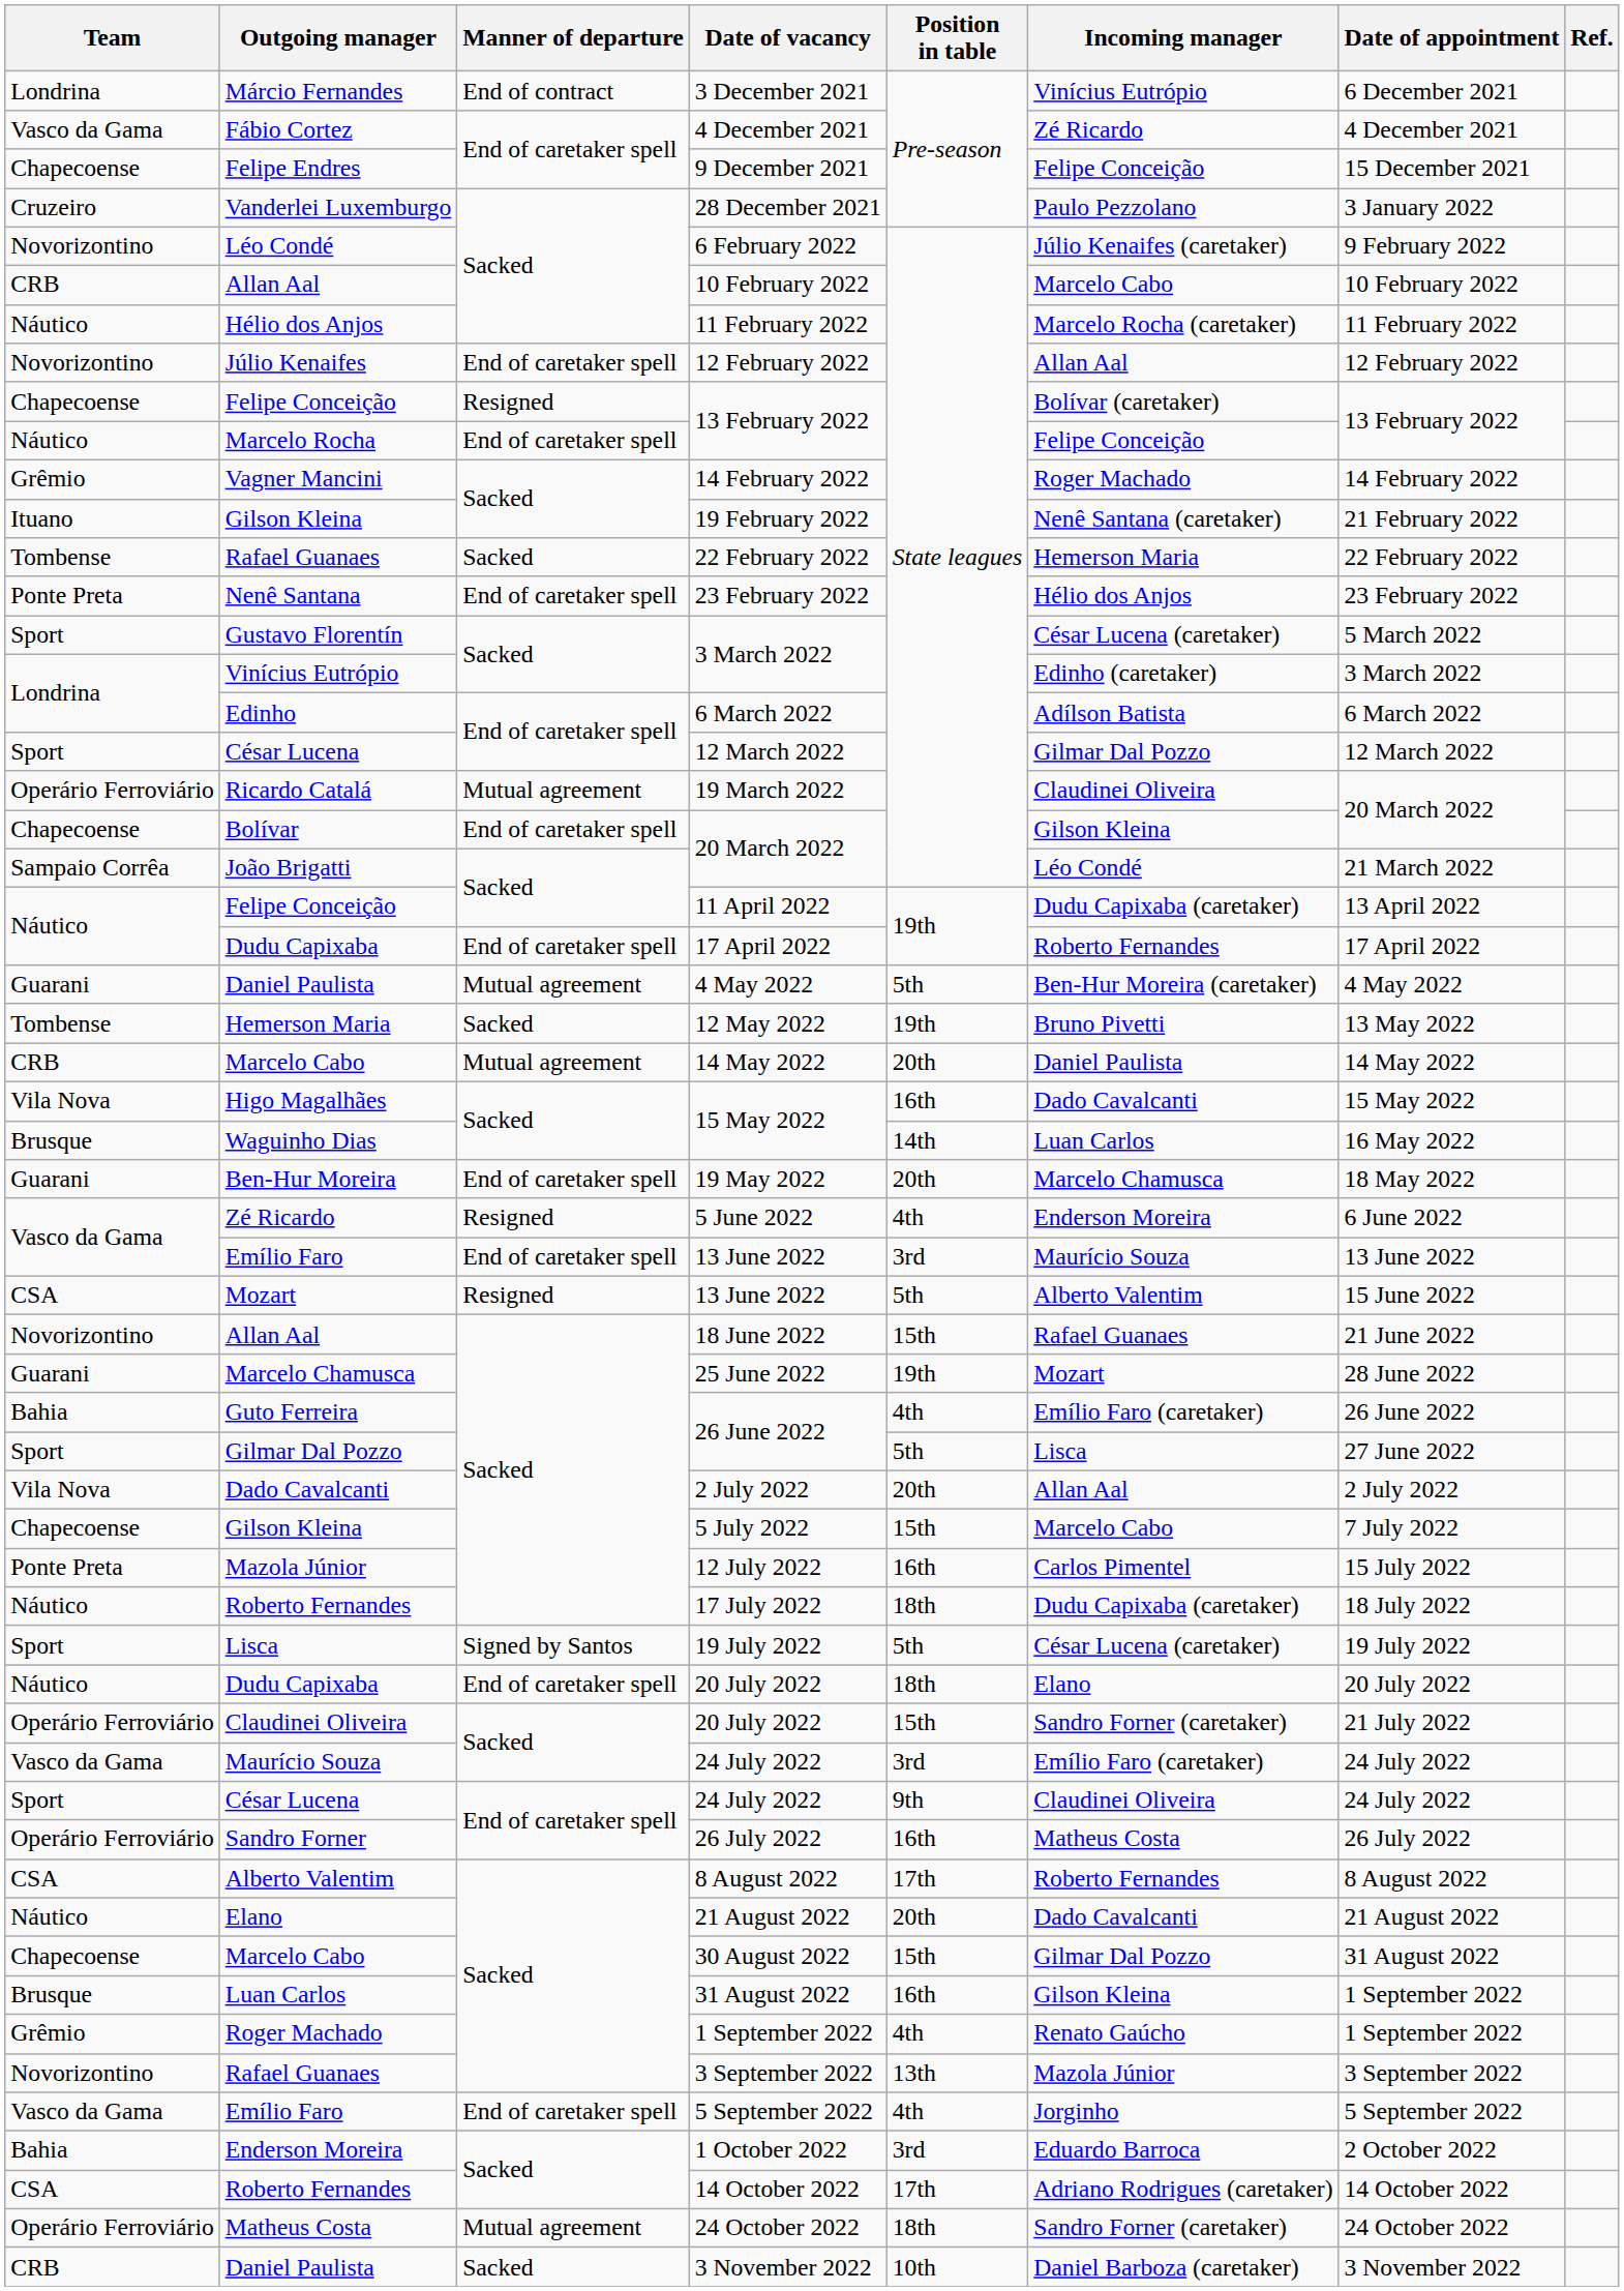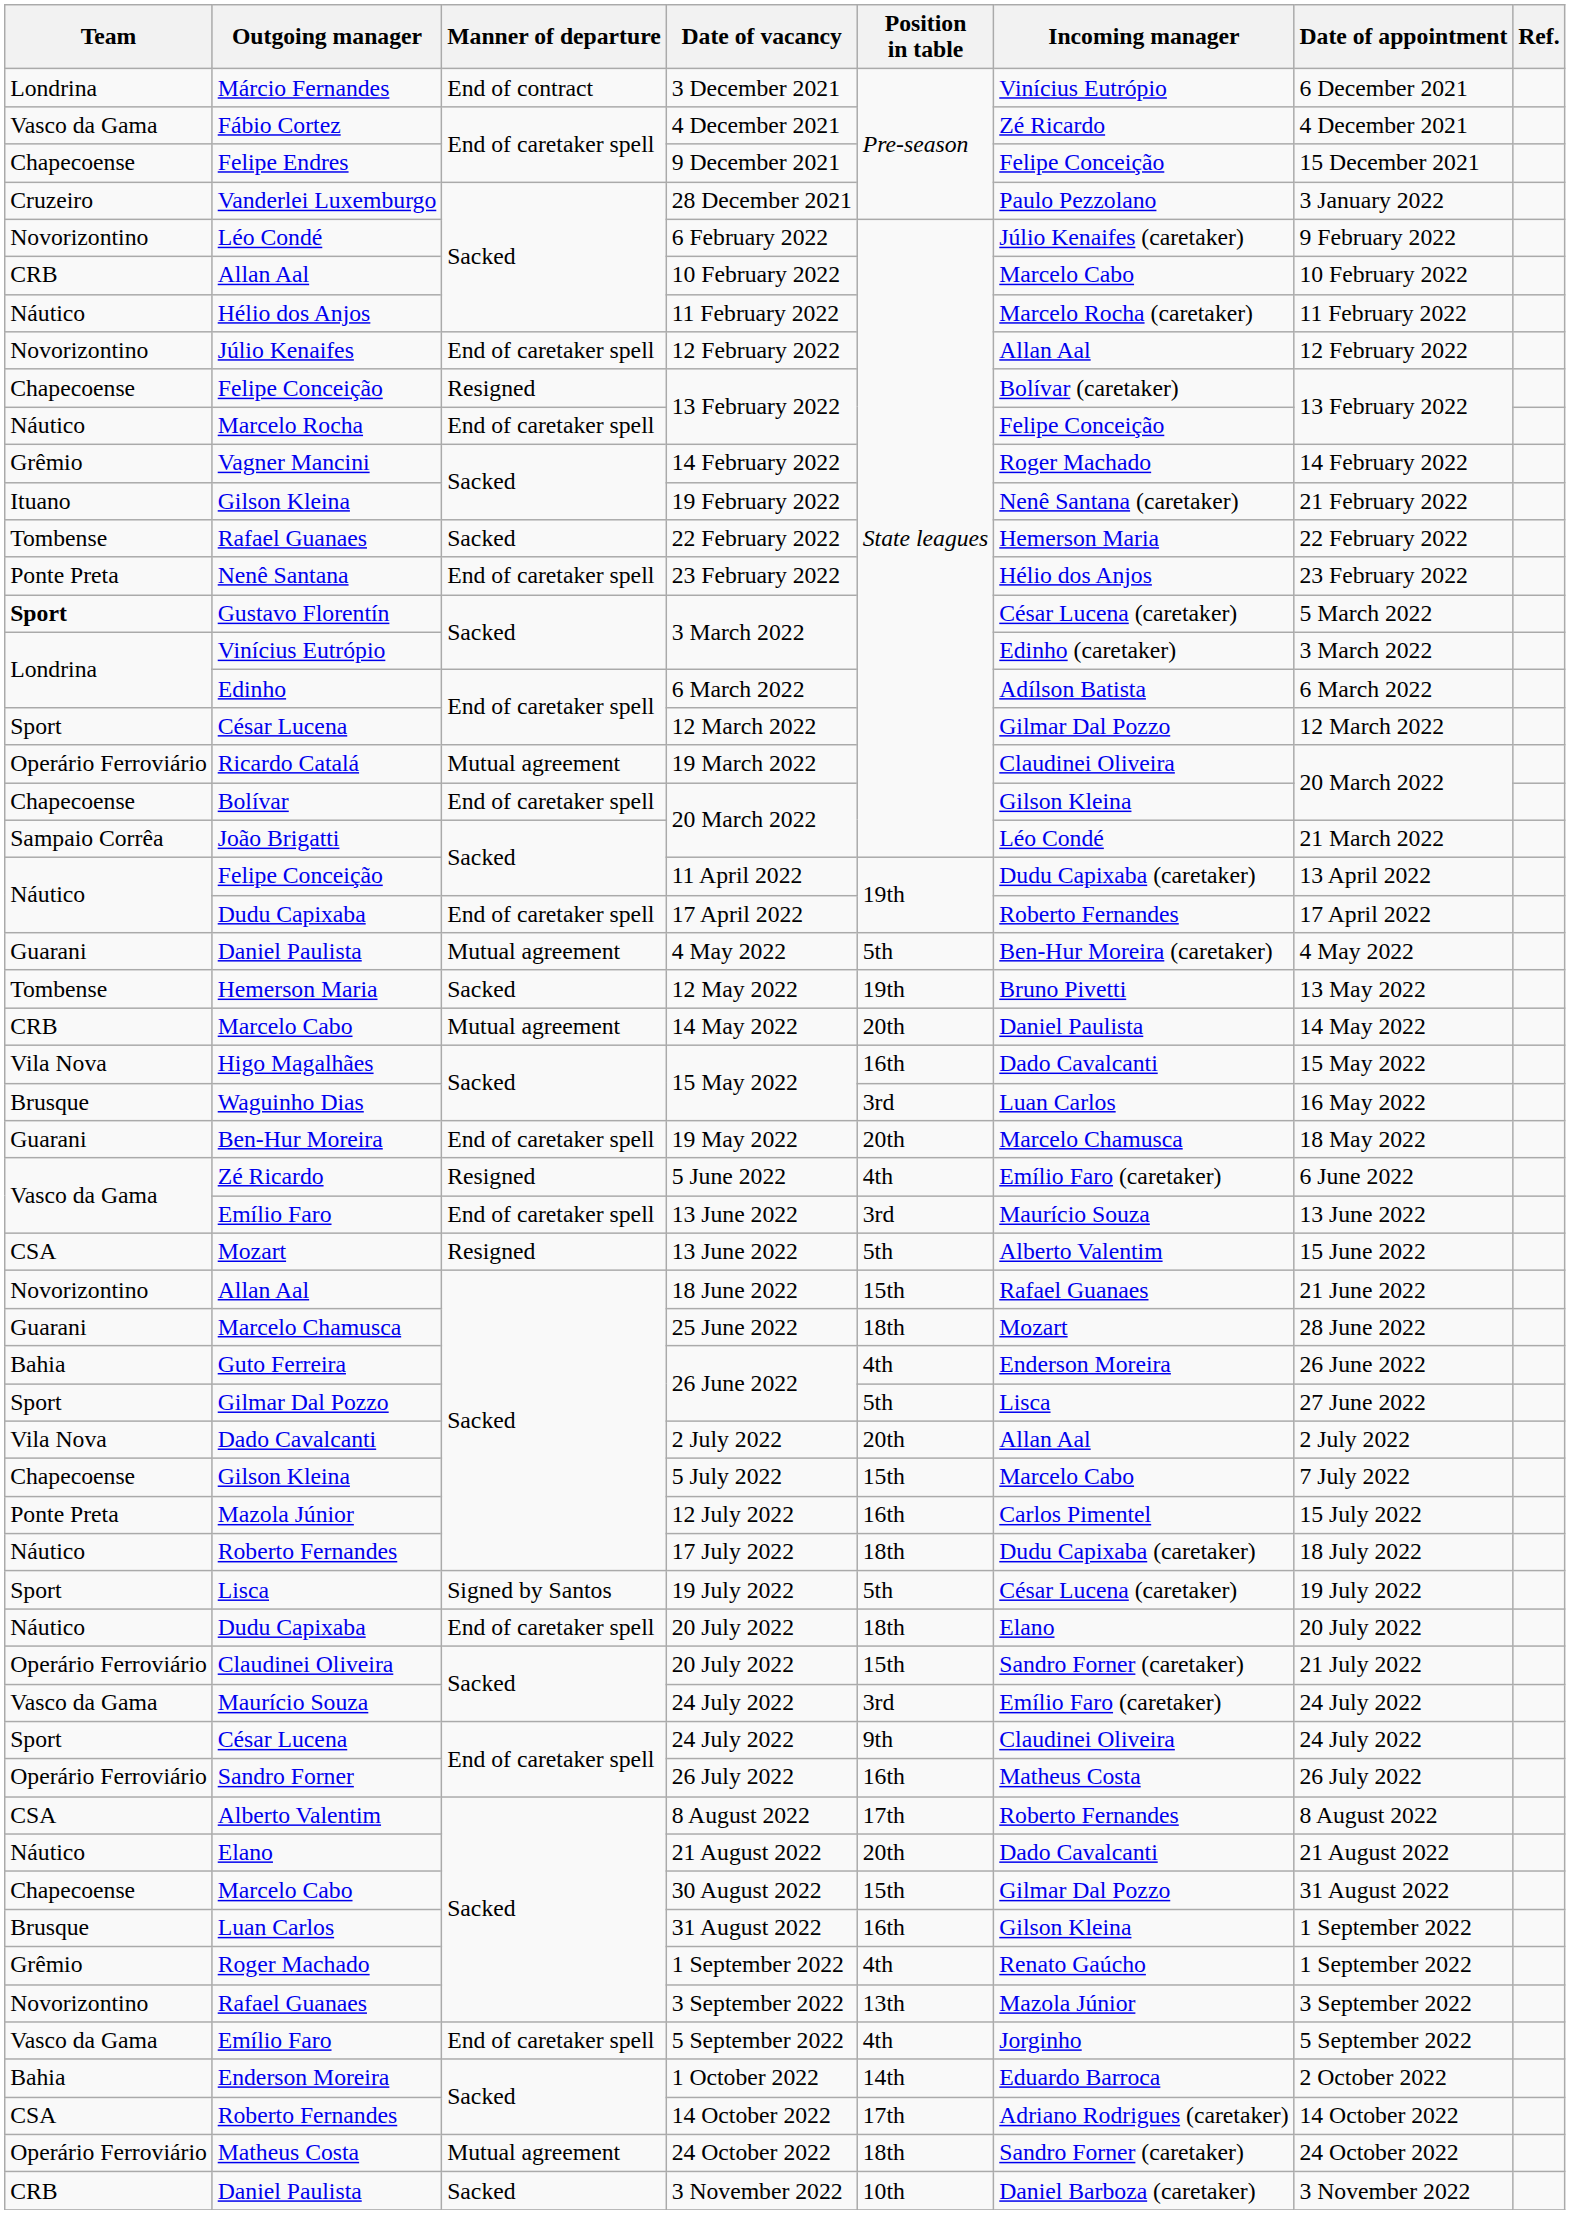Gustavo Florentín / 3 March 2022 | Team: normal -> bold
Waguinho Dias / 15 May 2022 | Position in table: 14th -> 3rd
5 June 2022 | Incoming manager: Enderson Moreira -> Emílio Faro (caretaker)
25 June 2022 | Position in table: 19th -> 18th
Guto Ferreira / 26 June 2022 | Incoming manager: Emílio Faro (caretaker) -> Enderson Moreira
1 October 2022 | Position in table: 3rd -> 14th
